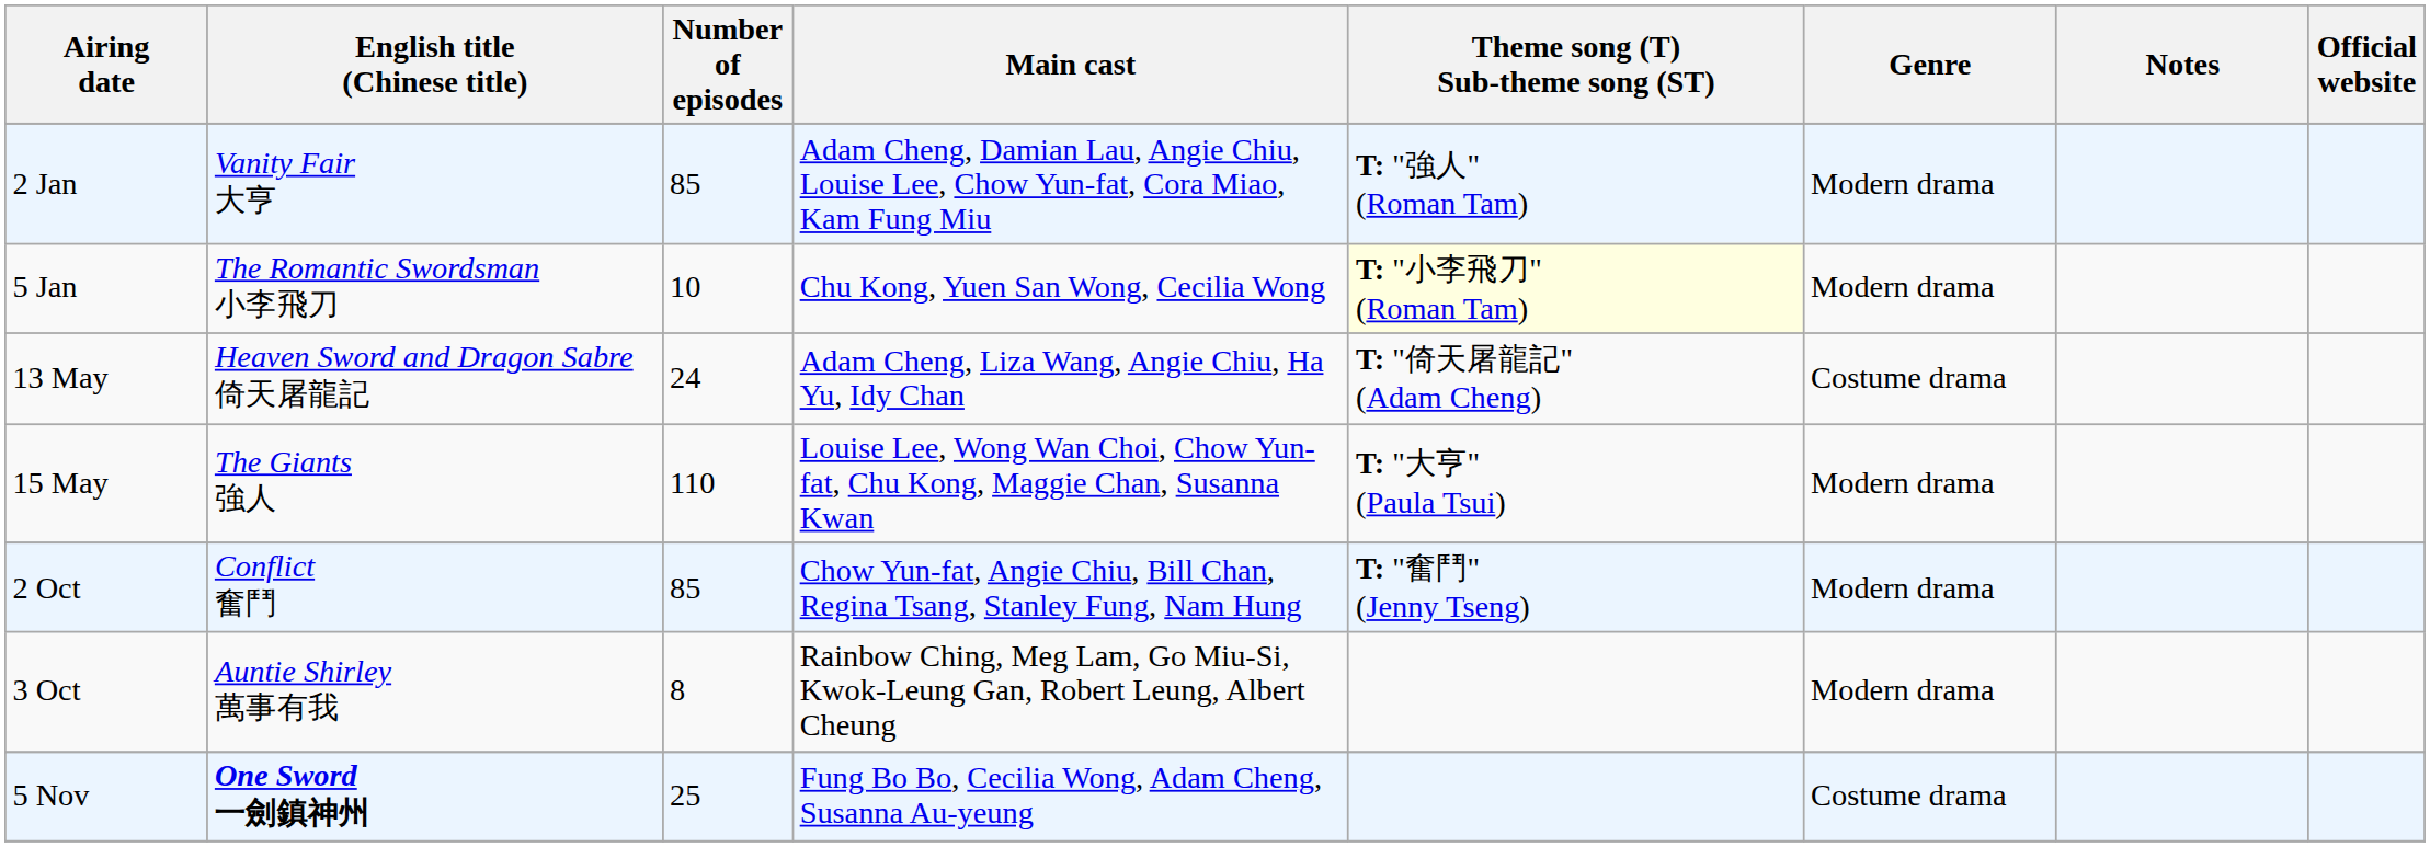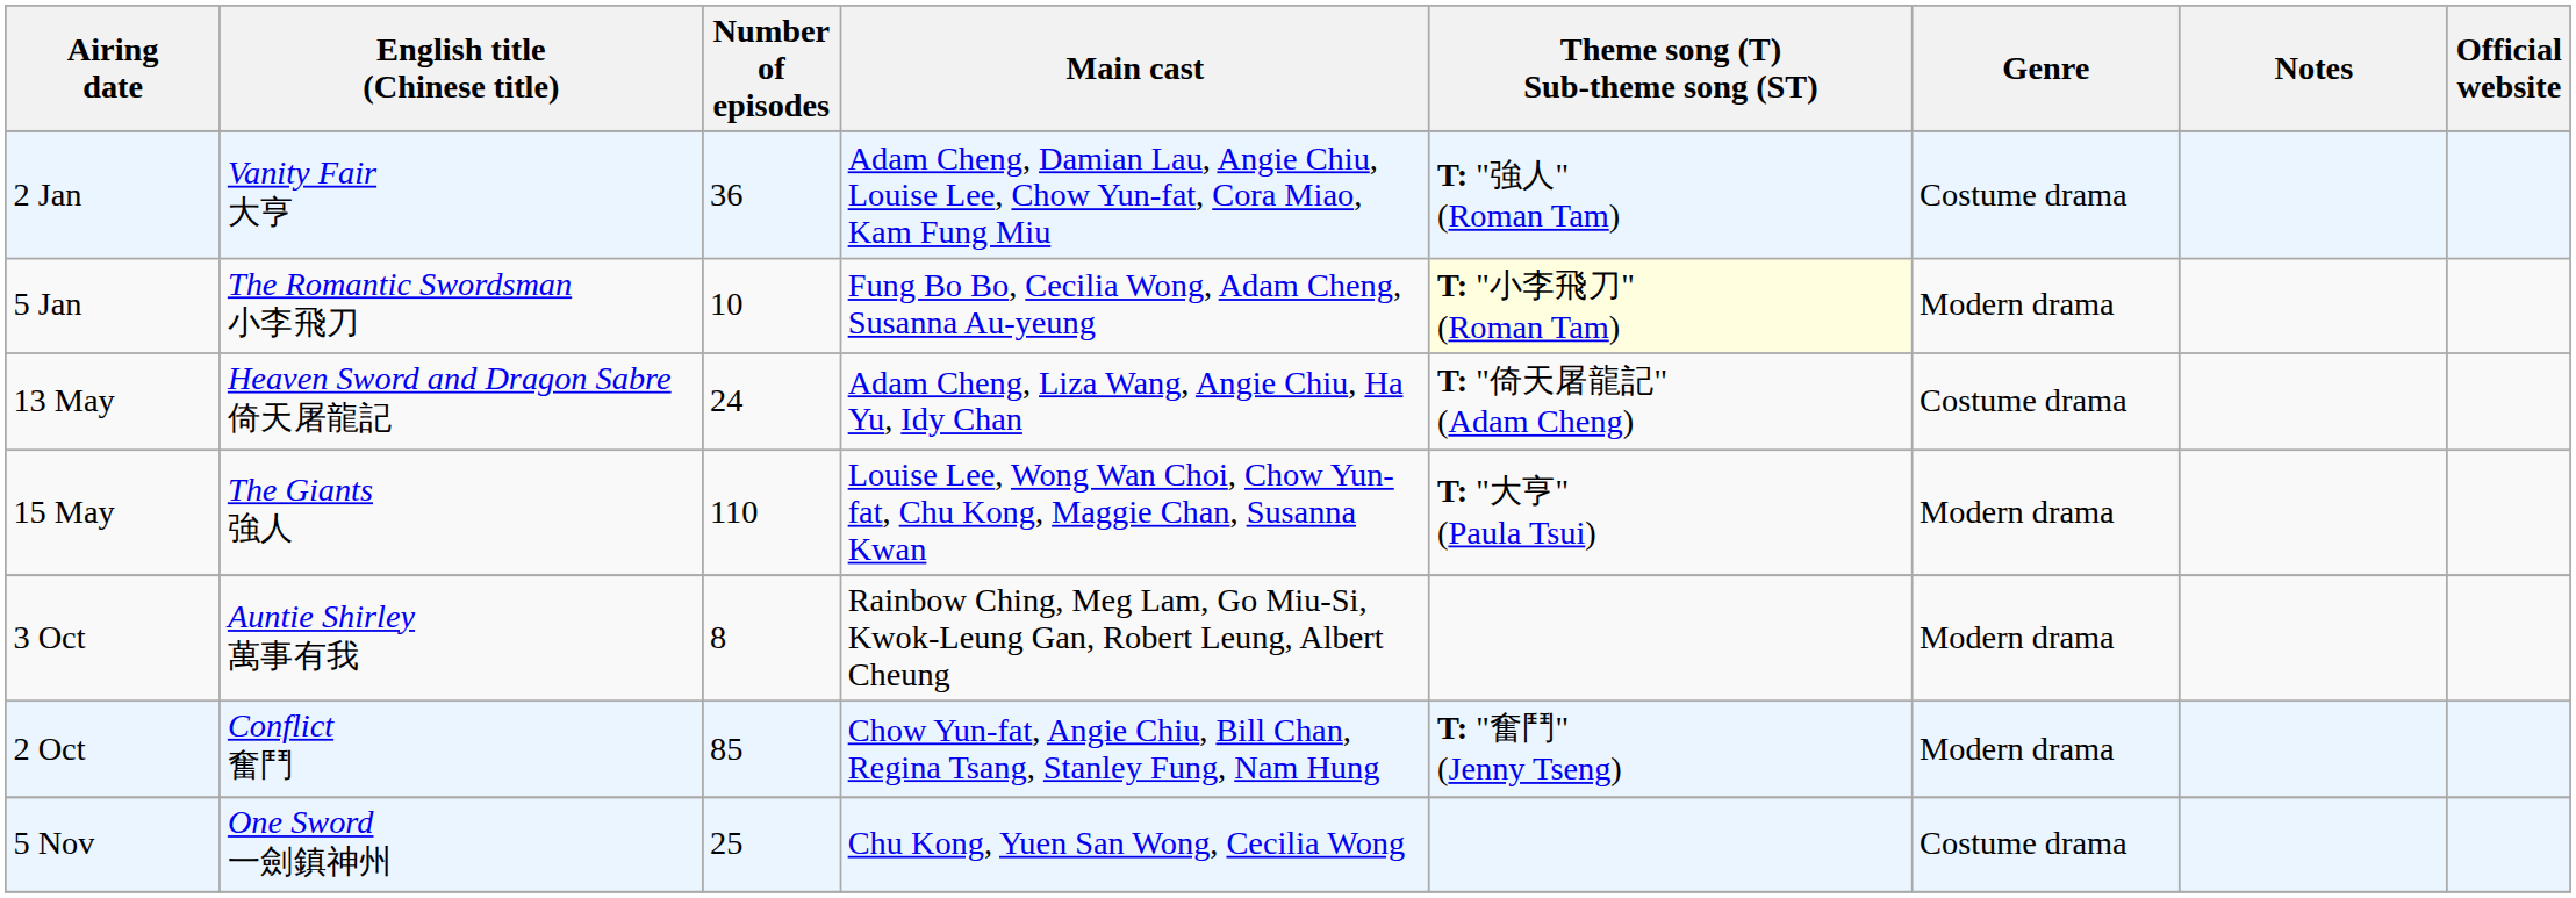2 Jan | Number of episodes: 85 -> 36
2 Jan | Genre: Modern drama -> Costume drama
5 Jan | Main cast: Chu Kong, Yuen San Wong, Cecilia Wong -> Fung Bo Bo, Cecilia Wong, Adam Cheng, Susanna Au-yeung
rows swapped: 2 Oct <-> 3 Oct
5 Nov | English title (Chinese title): bold -> normal
5 Nov | Main cast: Fung Bo Bo, Cecilia Wong, Adam Cheng, Susanna Au-yeung -> Chu Kong, Yuen San Wong, Cecilia Wong
